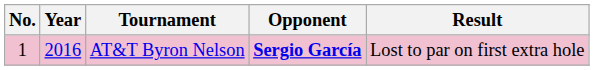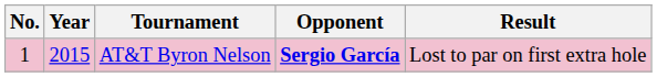AT&T Byron Nelson | Year: 2016 -> 2015
